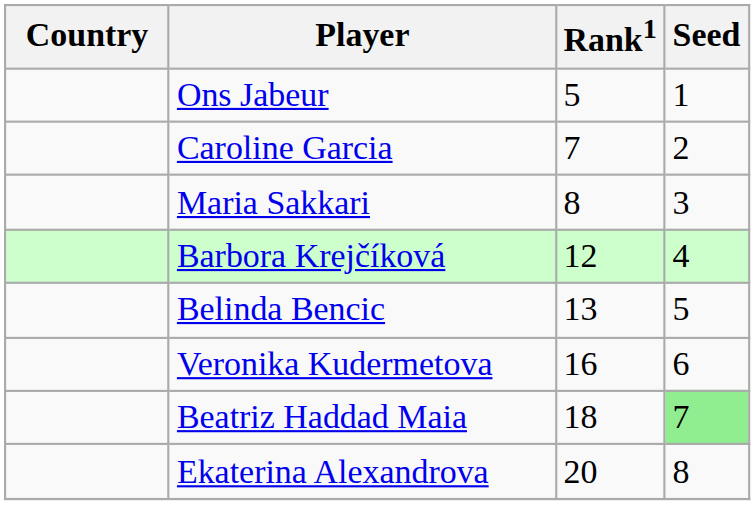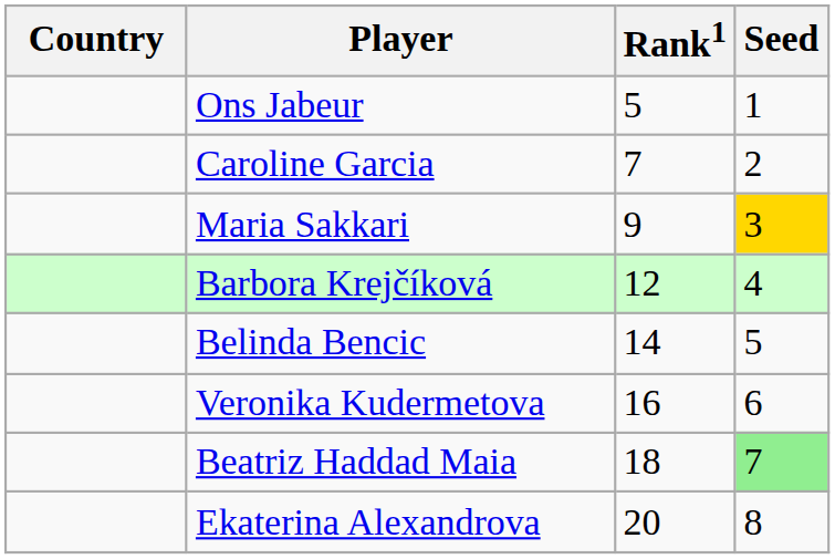Maria Sakkari | Rank1: 8 -> 9
Maria Sakkari | Seed: no background -> gold background
Belinda Bencic | Rank1: 13 -> 14
